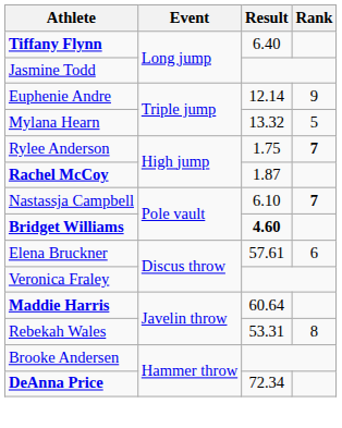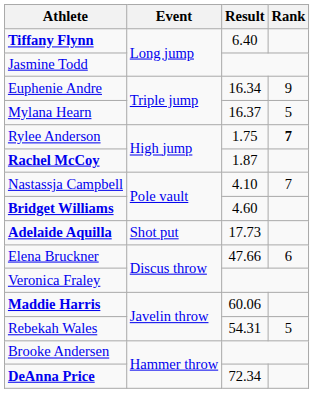Euphenie Andre | Result: 12.14 -> 16.34
Mylana Hearn | Result: 13.32 -> 16.37
Nastassja Campbell | Result: 6.10 -> 4.10
Nastassja Campbell | Rank: bold -> normal
Bridget Williams | Result: bold -> normal
+ row: Adelaide Aquilla | Shot put | 17.73
Elena Bruckner | Result: 57.61 -> 47.66
Maddie Harris | Result: 60.64 -> 60.06
Rebekah Wales | Result: 53.31 -> 54.31
Rebekah Wales | Rank: 8 -> 5
